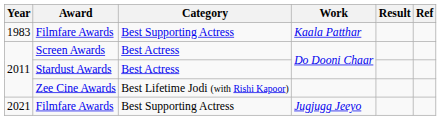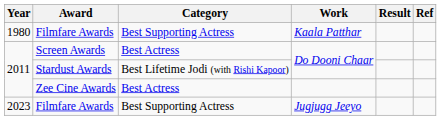Filmfare Awards / Kaala Patthar | Year: 1983 -> 1980
Stardust Awards | Category: Best Actress -> Best Lifetime Jodi (with Rishi Kapoor)
Zee Cine Awards | Category: Best Lifetime Jodi (with Rishi Kapoor) -> Best Actress
Filmfare Awards / Jugjugg Jeeyo | Year: 2021 -> 2023
